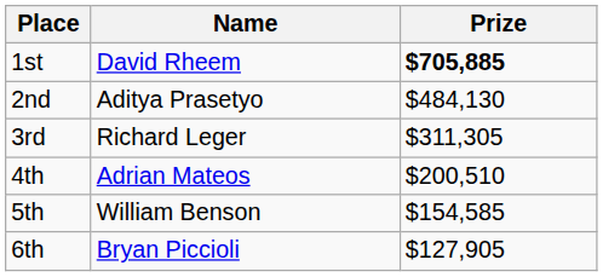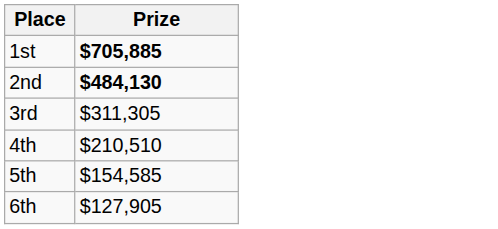- column: Name | David Rheem | Aditya Prasetyo | Richard Leger | Adrian Mateos | William Benson | Bryan Piccioli
2nd | Prize: normal -> bold
4th | Prize: $200,510 -> $210,510
